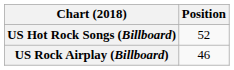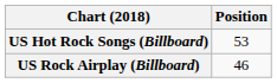US Hot Rock Songs (Billboard) | Position: 52 -> 53
